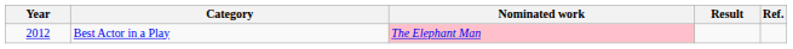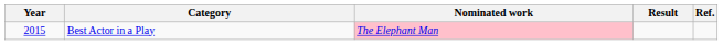Best Actor in a Play | Year: 2012 -> 2015
